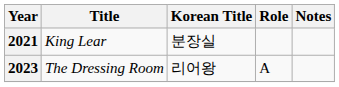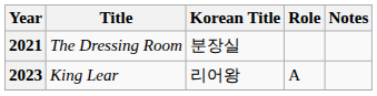2021 | Title: King Lear -> The Dressing Room
2023 | Title: The Dressing Room -> King Lear
